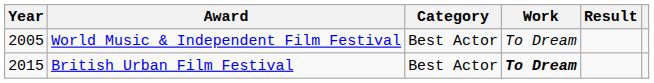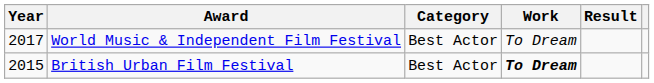World Music & Independent Film Festival | Year: 2005 -> 2017
